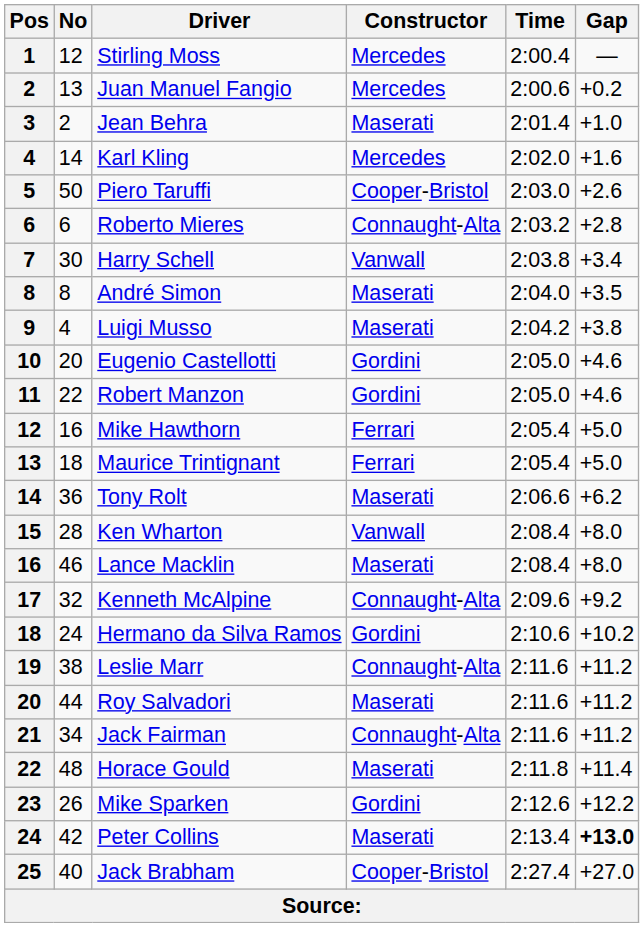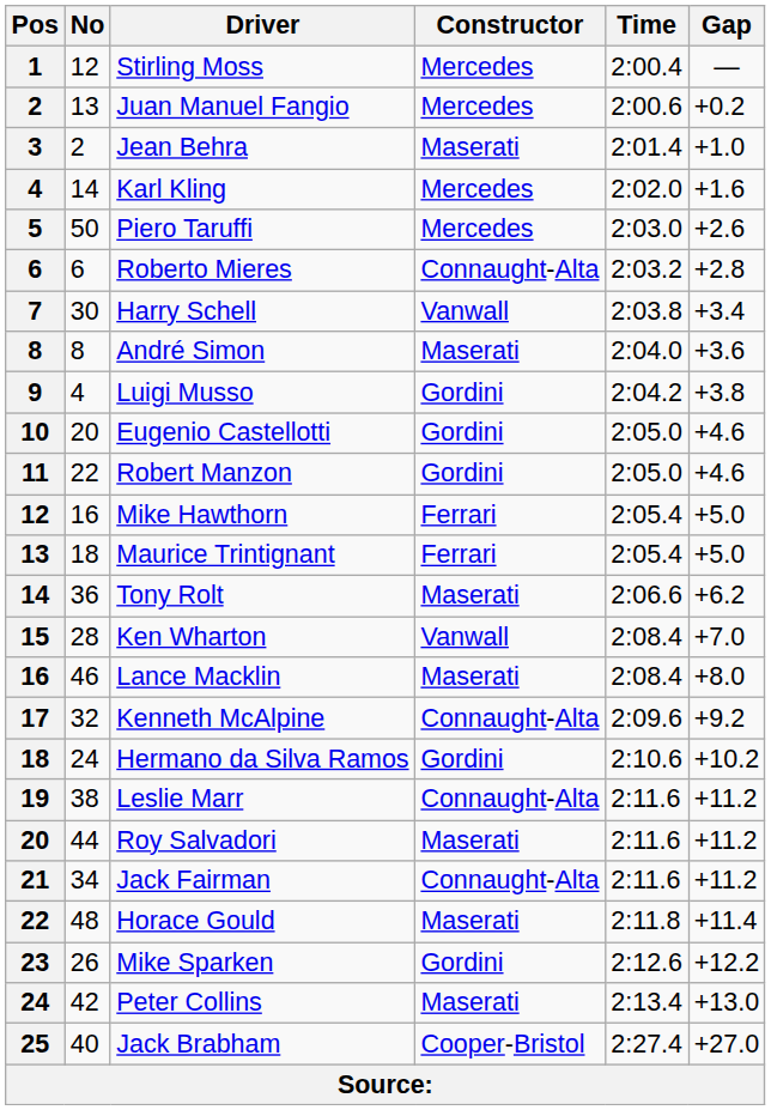Piero Taruffi | Constructor: Cooper-Bristol -> Mercedes
André Simon | Gap: +3.5 -> +3.6
Luigi Musso | Constructor: Maserati -> Gordini
Ken Wharton | Gap: +8.0 -> +7.0
Peter Collins | Gap: bold -> normal
